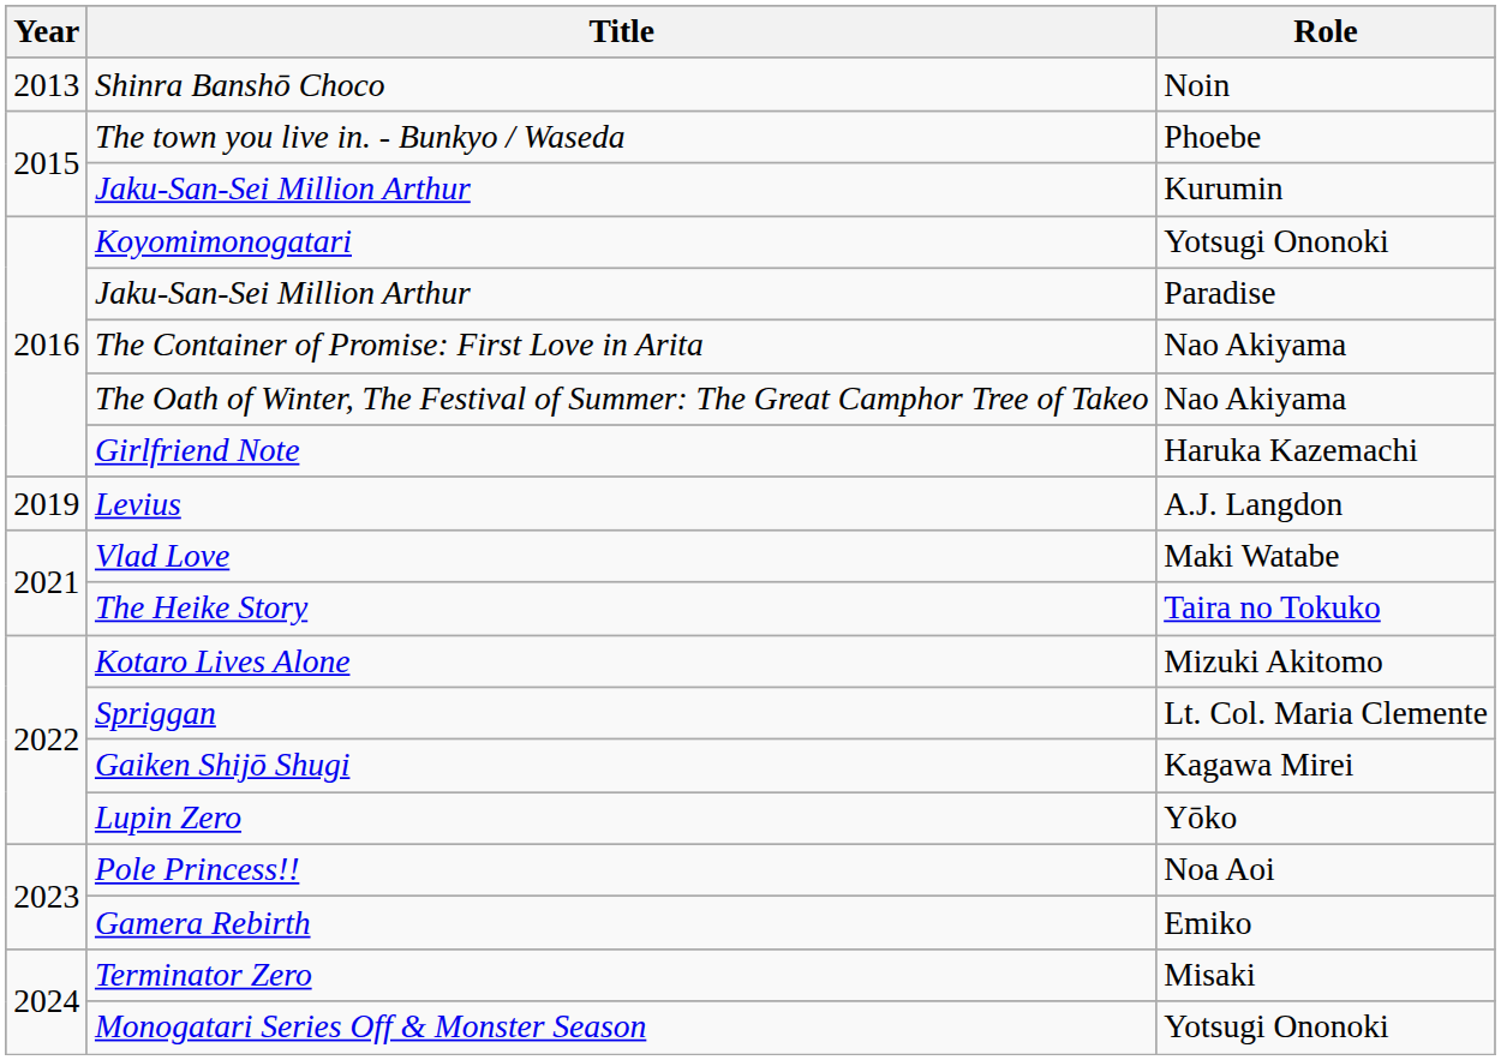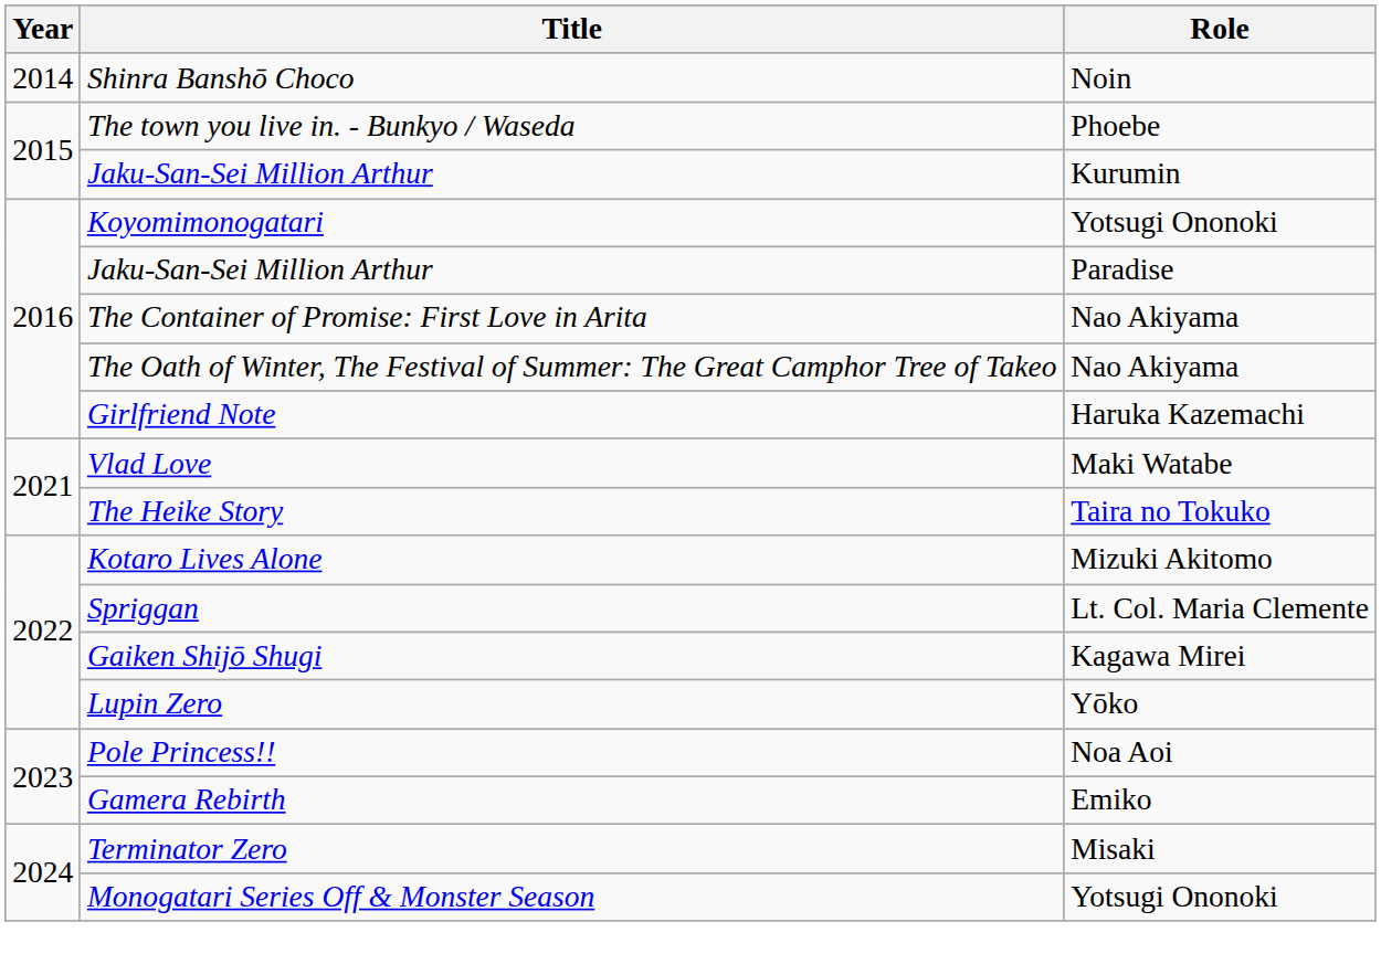Shinra Banshō Choco | Year: 2013 -> 2014
- row: 2019 | Levius | A.J. Langdon
